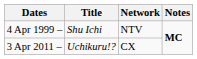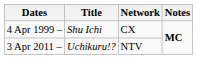4 Apr 1999 – | Network: NTV -> CX
3 Apr 2011 – | Network: CX -> NTV
